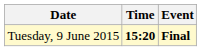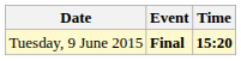columns swapped: Time <-> Event
